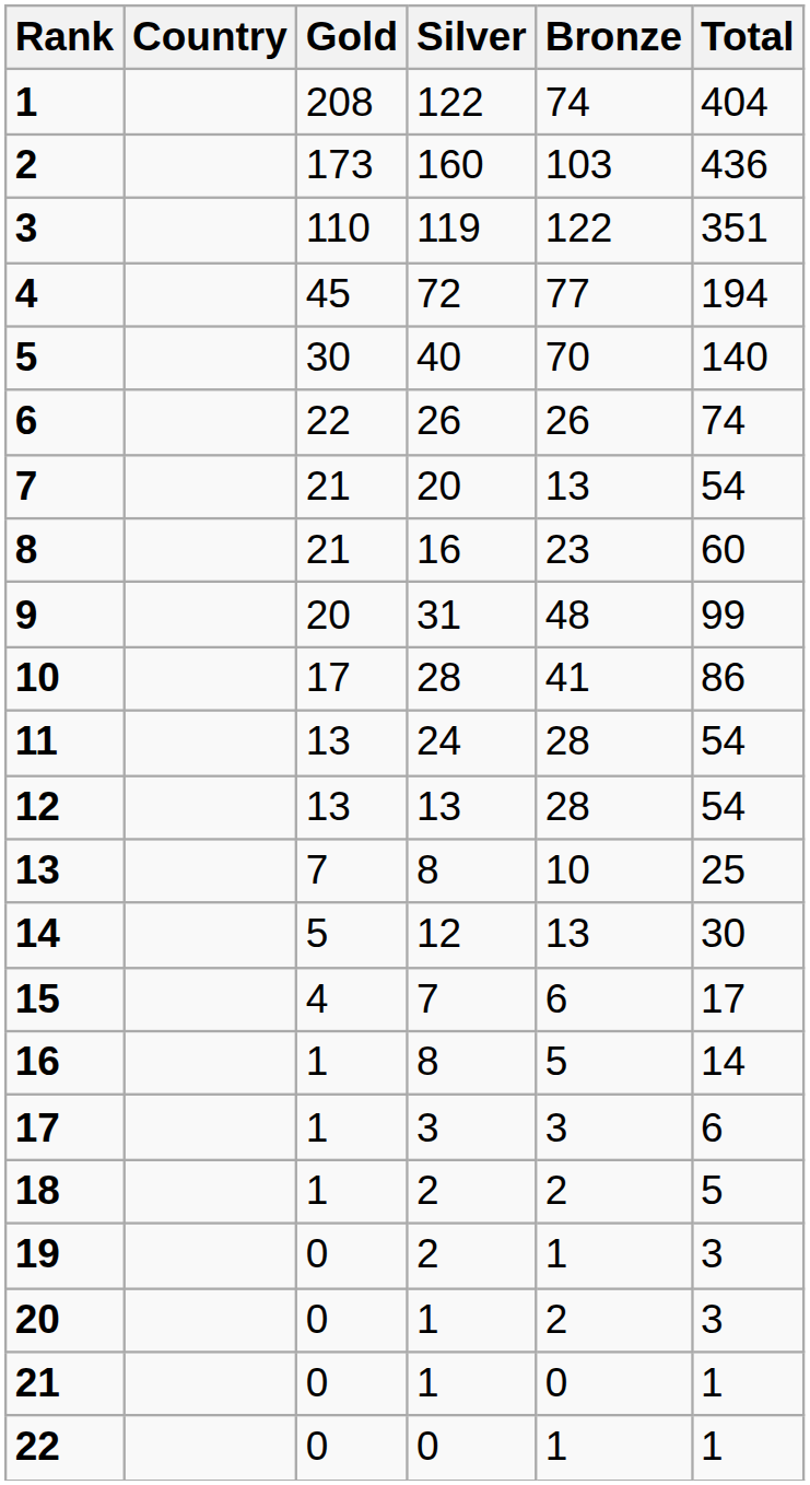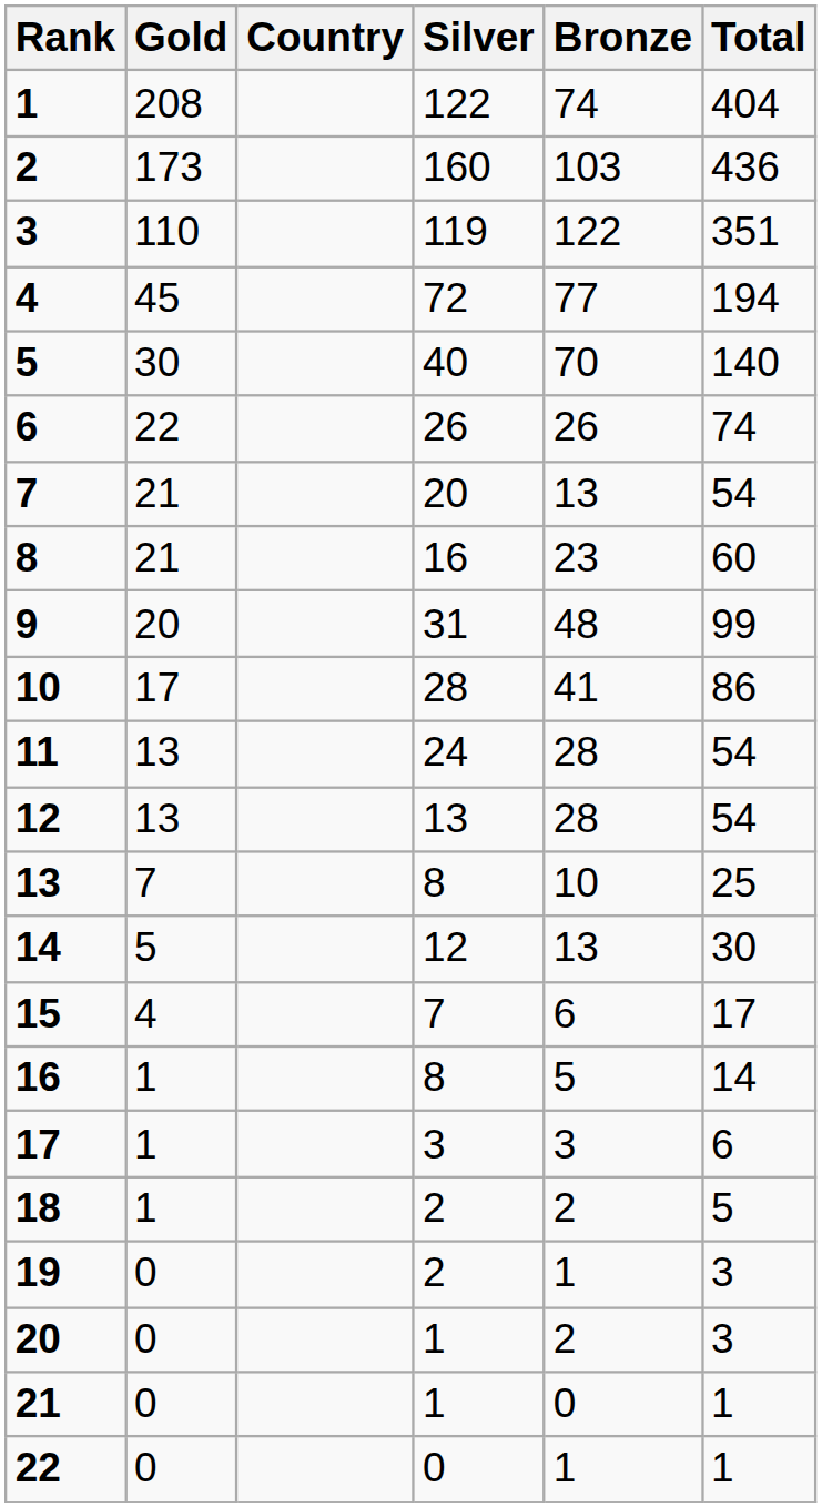columns swapped: Country <-> Gold
